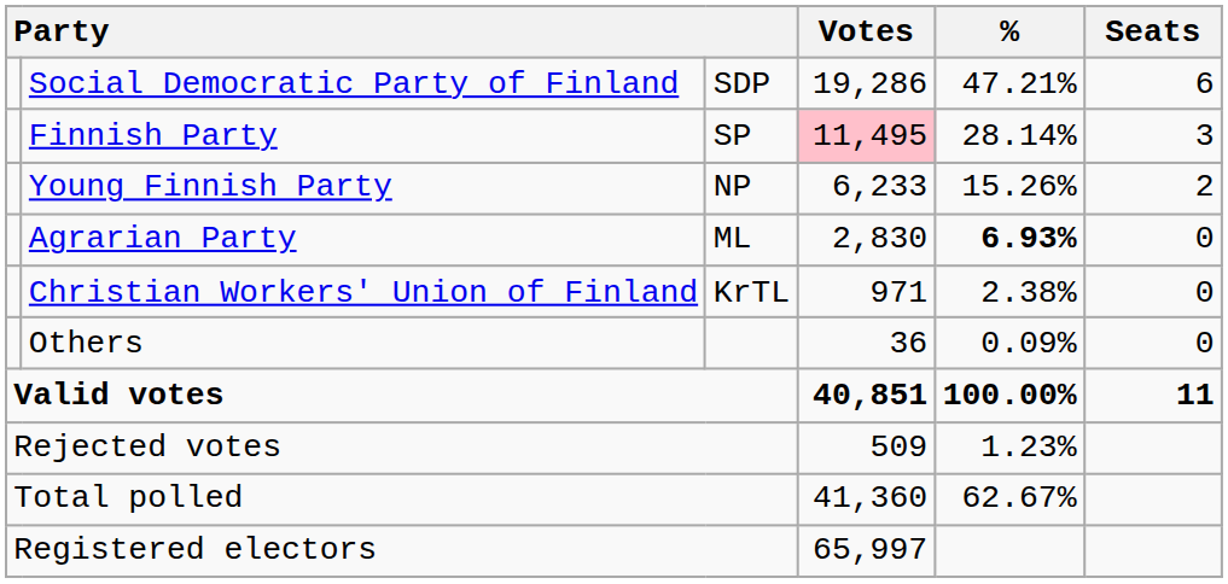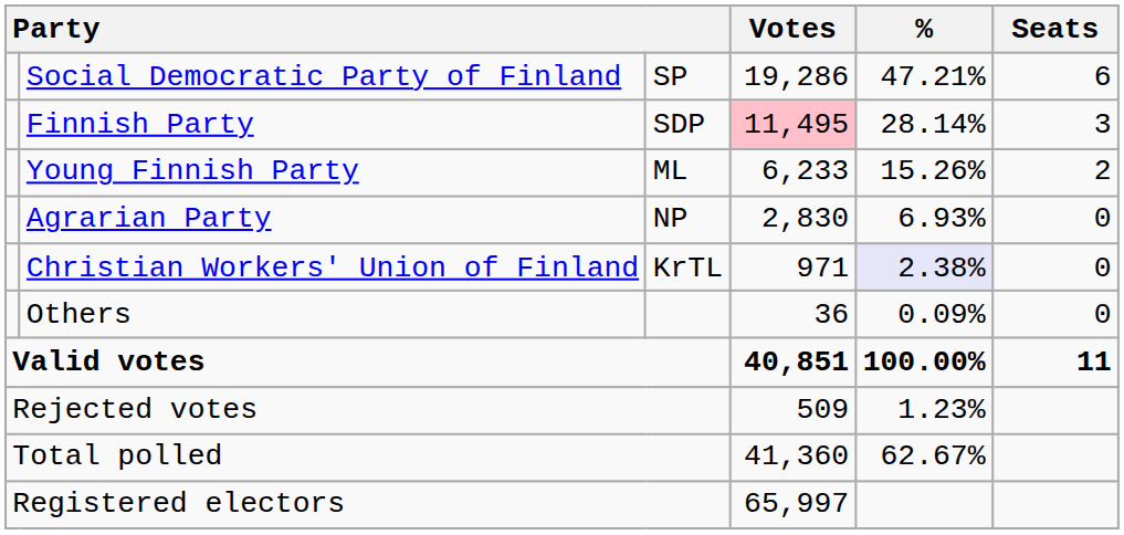Social Democratic Party of Finland | column 3: SDP -> SP
Finnish Party | column 3: SP -> SDP
Young Finnish Party | column 3: NP -> ML
Agrarian Party | column 3: ML -> NP
Agrarian Party | %: bold -> normal
Christian Workers' Union of Finland | %: no background -> lavender background
